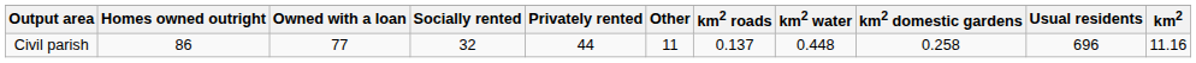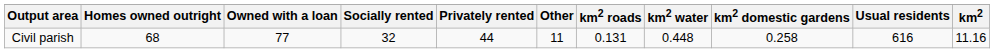Civil parish | Homes owned outright: 86 -> 68
Civil parish | km2 roads: 0.137 -> 0.131
Civil parish | Usual residents: 696 -> 616
